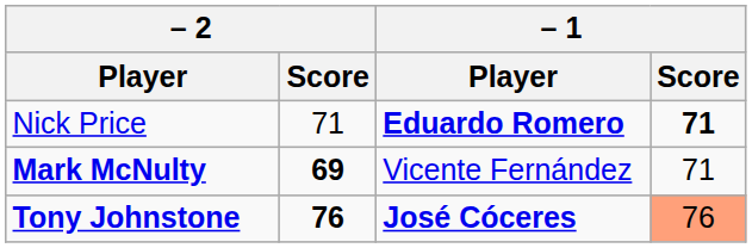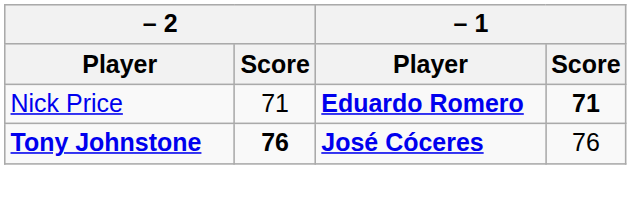- row: Mark McNulty | 69 | Vicente Fernández | 71
Tony Johnstone | – 1 / Score: lightsalmon background -> no background
